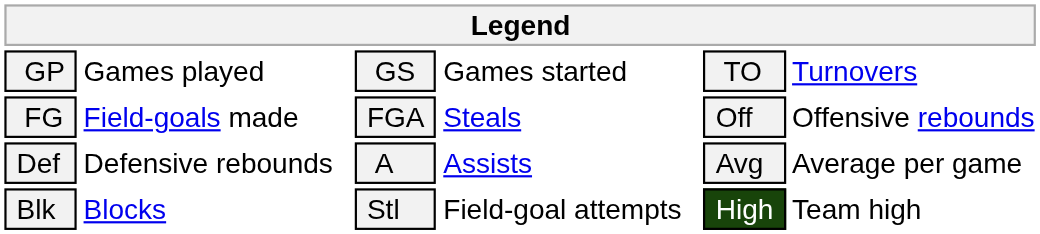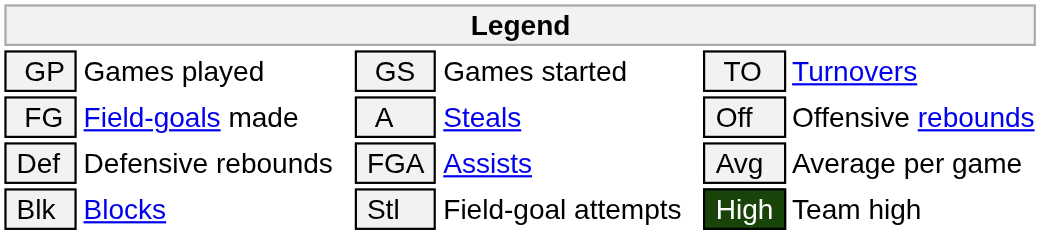FG | column 3: FGA -> A
Def | column 3: A -> FGA
